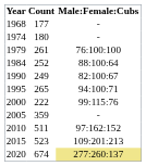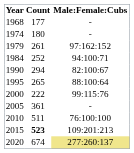1979 | Male:Female:Cubs: 76:100:100 -> 97:162:152
1984 | Male:Female:Cubs: 88:100:64 -> 94:100:71
1990 | Count: 249 -> 294
1995 | Male:Female:Cubs: 94:100:71 -> 88:100:64
2005 | Count: 359 -> 361
2010 | Male:Female:Cubs: 97:162:152 -> 76:100:100
2015 | Count: normal -> bold
